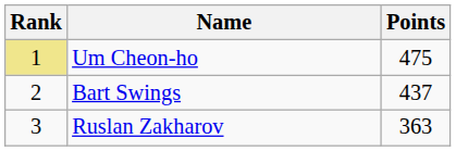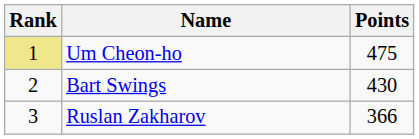Bart Swings | Points: 437 -> 430
Ruslan Zakharov | Points: 363 -> 366
